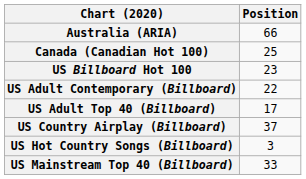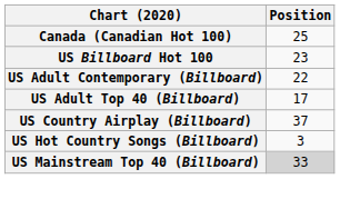- row: Australia (ARIA) | 66
US Mainstream Top 40 (Billboard) | Position: no background -> lightgrey background
